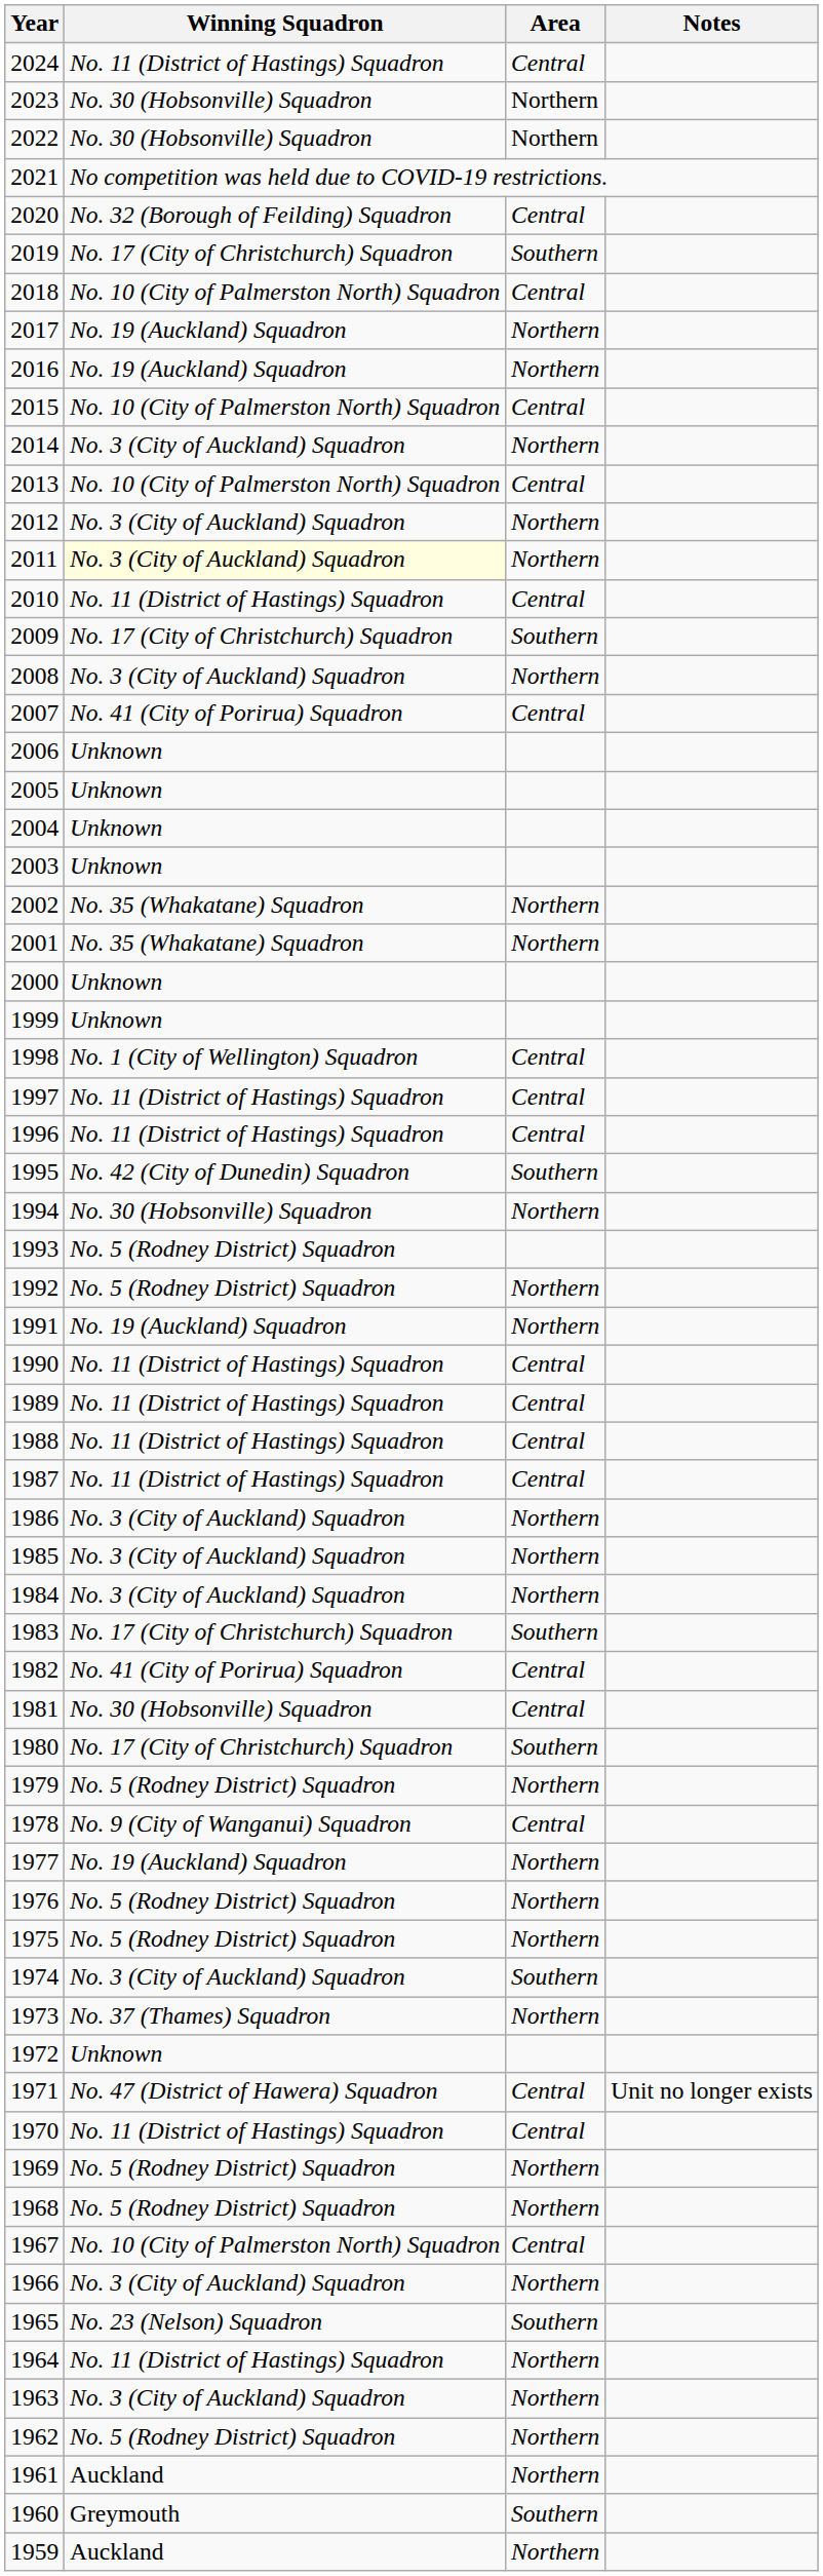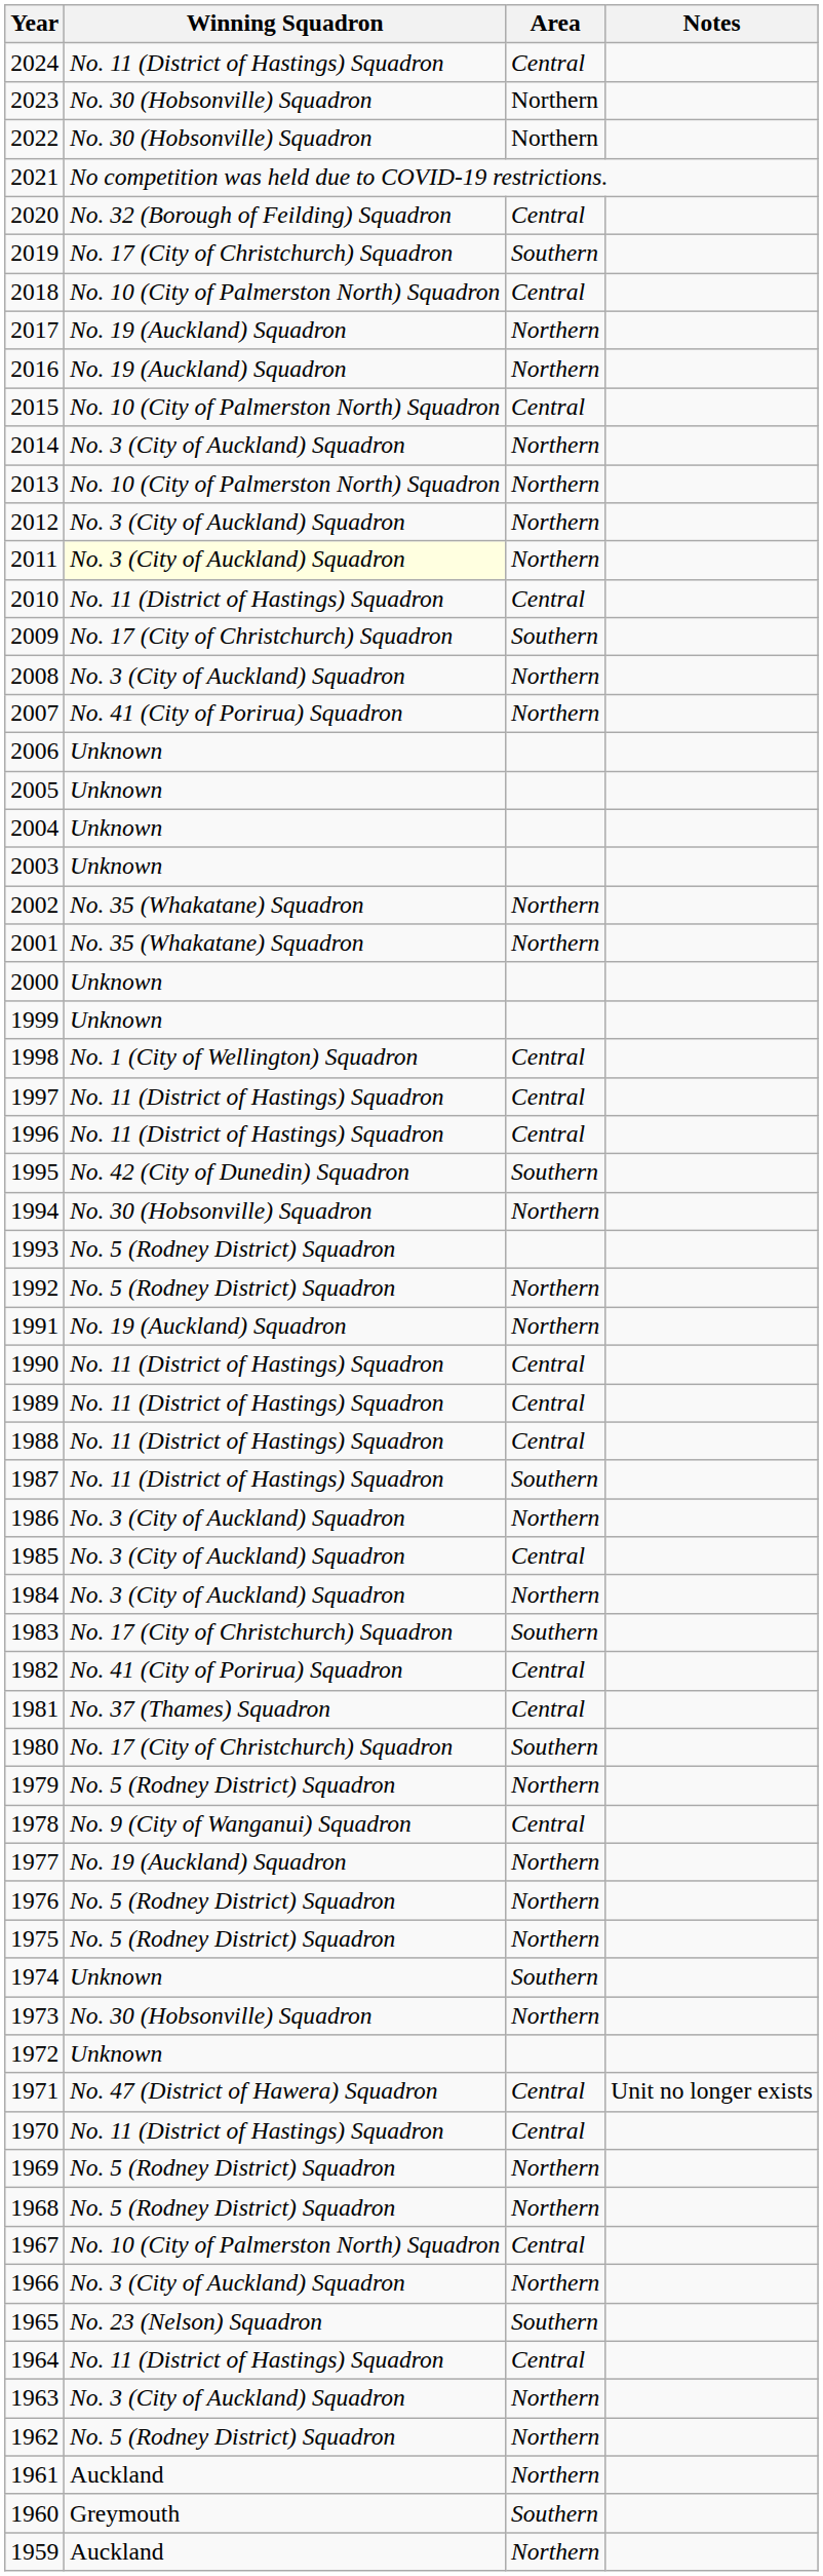2013 | Area: Central -> Northern
2007 | Area: Central -> Northern
1987 | Area: Central -> Southern
1985 | Area: Northern -> Central
1981 | Winning Squadron: No. 30 (Hobsonville) Squadron -> No. 37 (Thames) Squadron
1974 | Winning Squadron: No. 3 (City of Auckland) Squadron -> Unknown
1973 | Winning Squadron: No. 37 (Thames) Squadron -> No. 30 (Hobsonville) Squadron
1964 | Area: Northern -> Central
